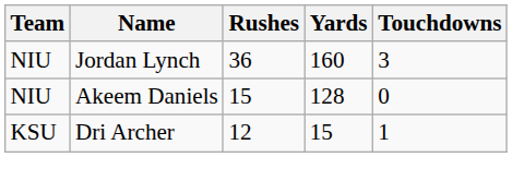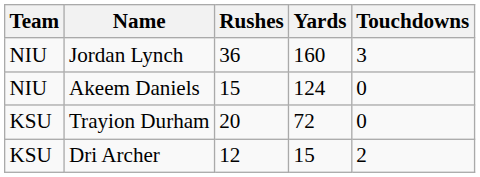Akeem Daniels | Yards: 128 -> 124
+ row: KSU | Trayion Durham | 20 | 72 | 0
Dri Archer | Touchdowns: 1 -> 2
